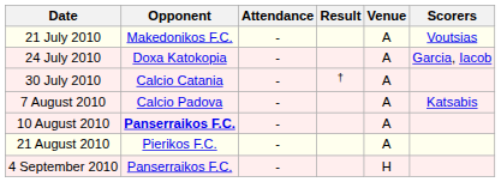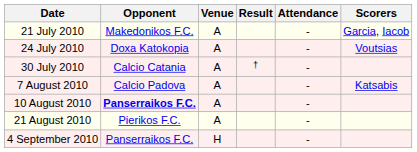columns swapped: Venue <-> Attendance
21 July 2010 | Scorers: Voutsias -> Garcia, Iacob
24 July 2010 | Scorers: Garcia, Iacob -> Voutsias
